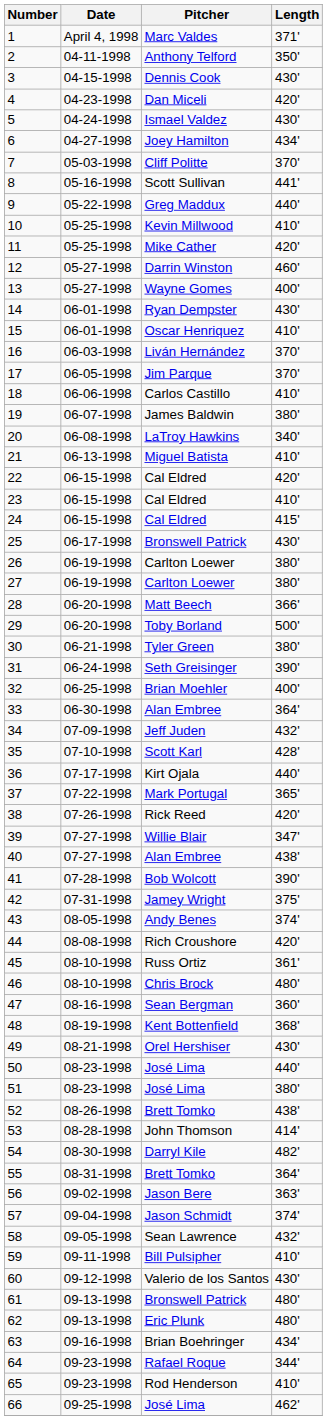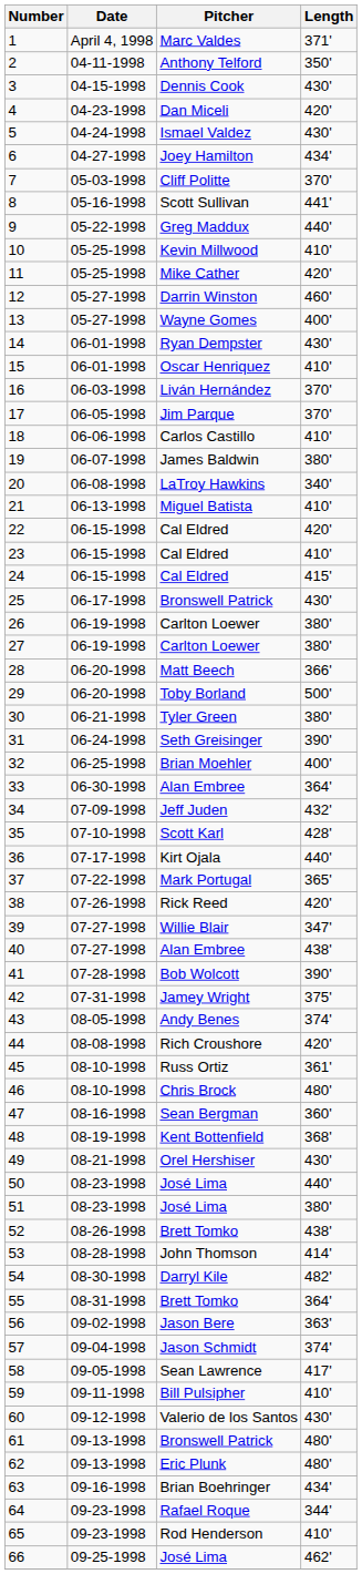58 | Length: 432' -> 417'
